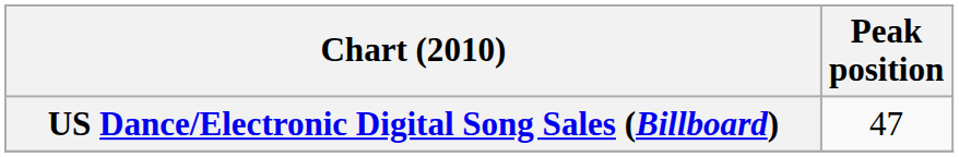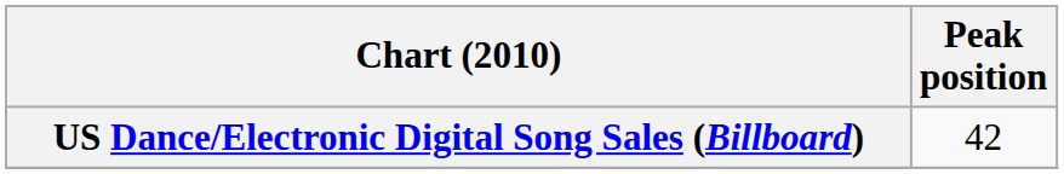US Dance/Electronic Digital Song Sales (Billboard) | Peak position: 47 -> 42
